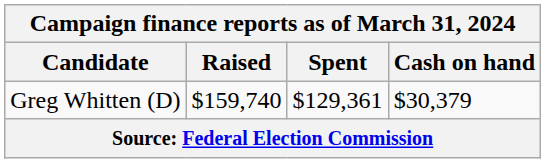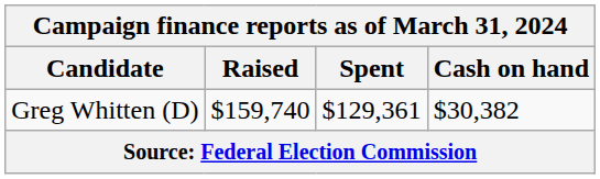Greg Whitten (D) | Cash on hand: $30,379 -> $30,382
